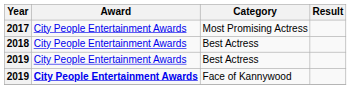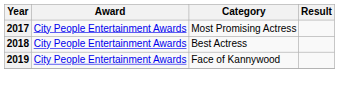- row: 2019 | City People Entertainment Awards | Best Actress
2019 / Face of Kannywood | Award: bold -> normal
